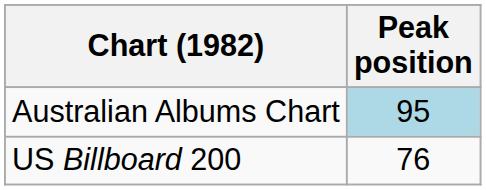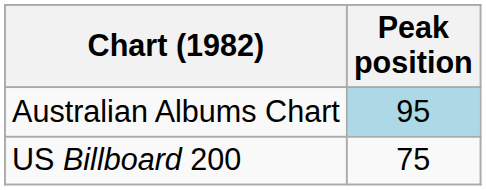US Billboard 200 | Peak position: 76 -> 75
